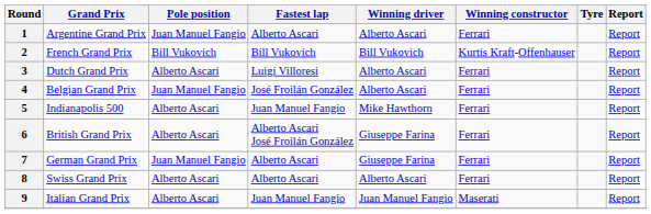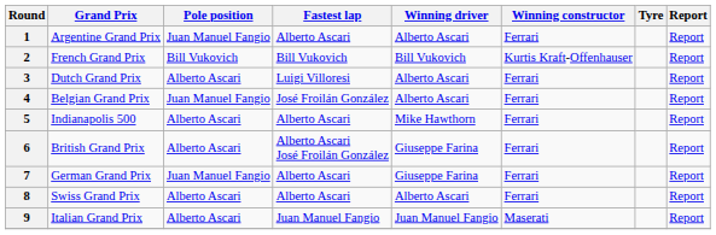5 | Fastest lap: Juan Manuel Fangio -> Alberto Ascari
